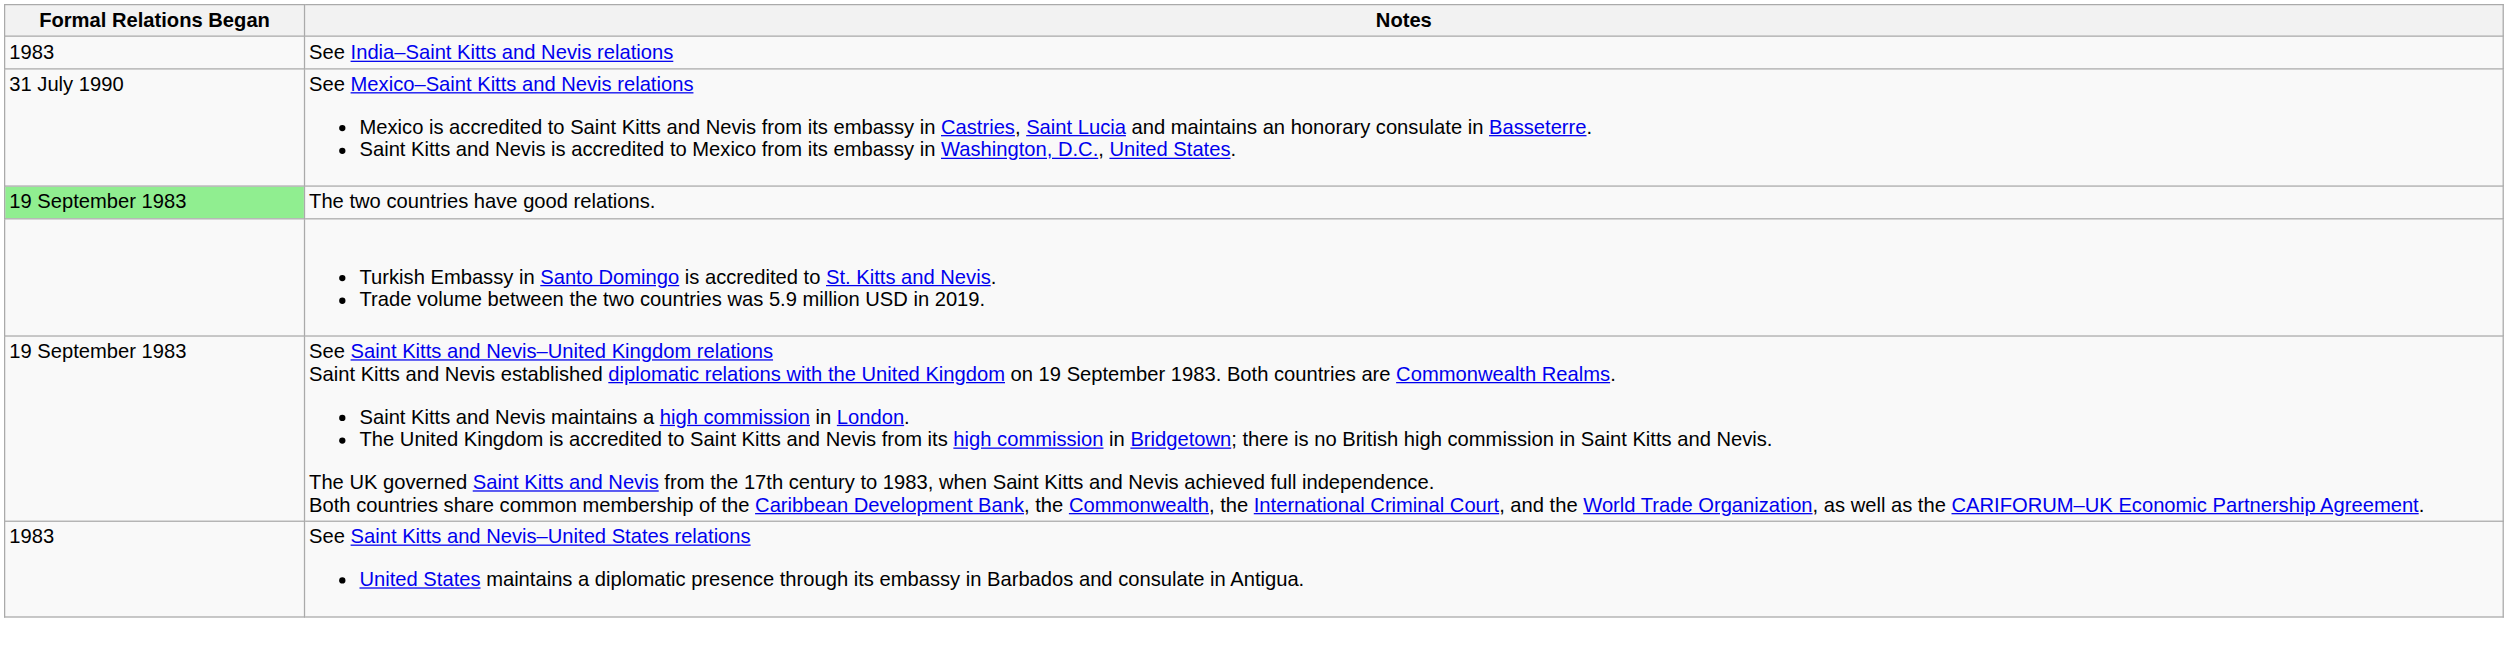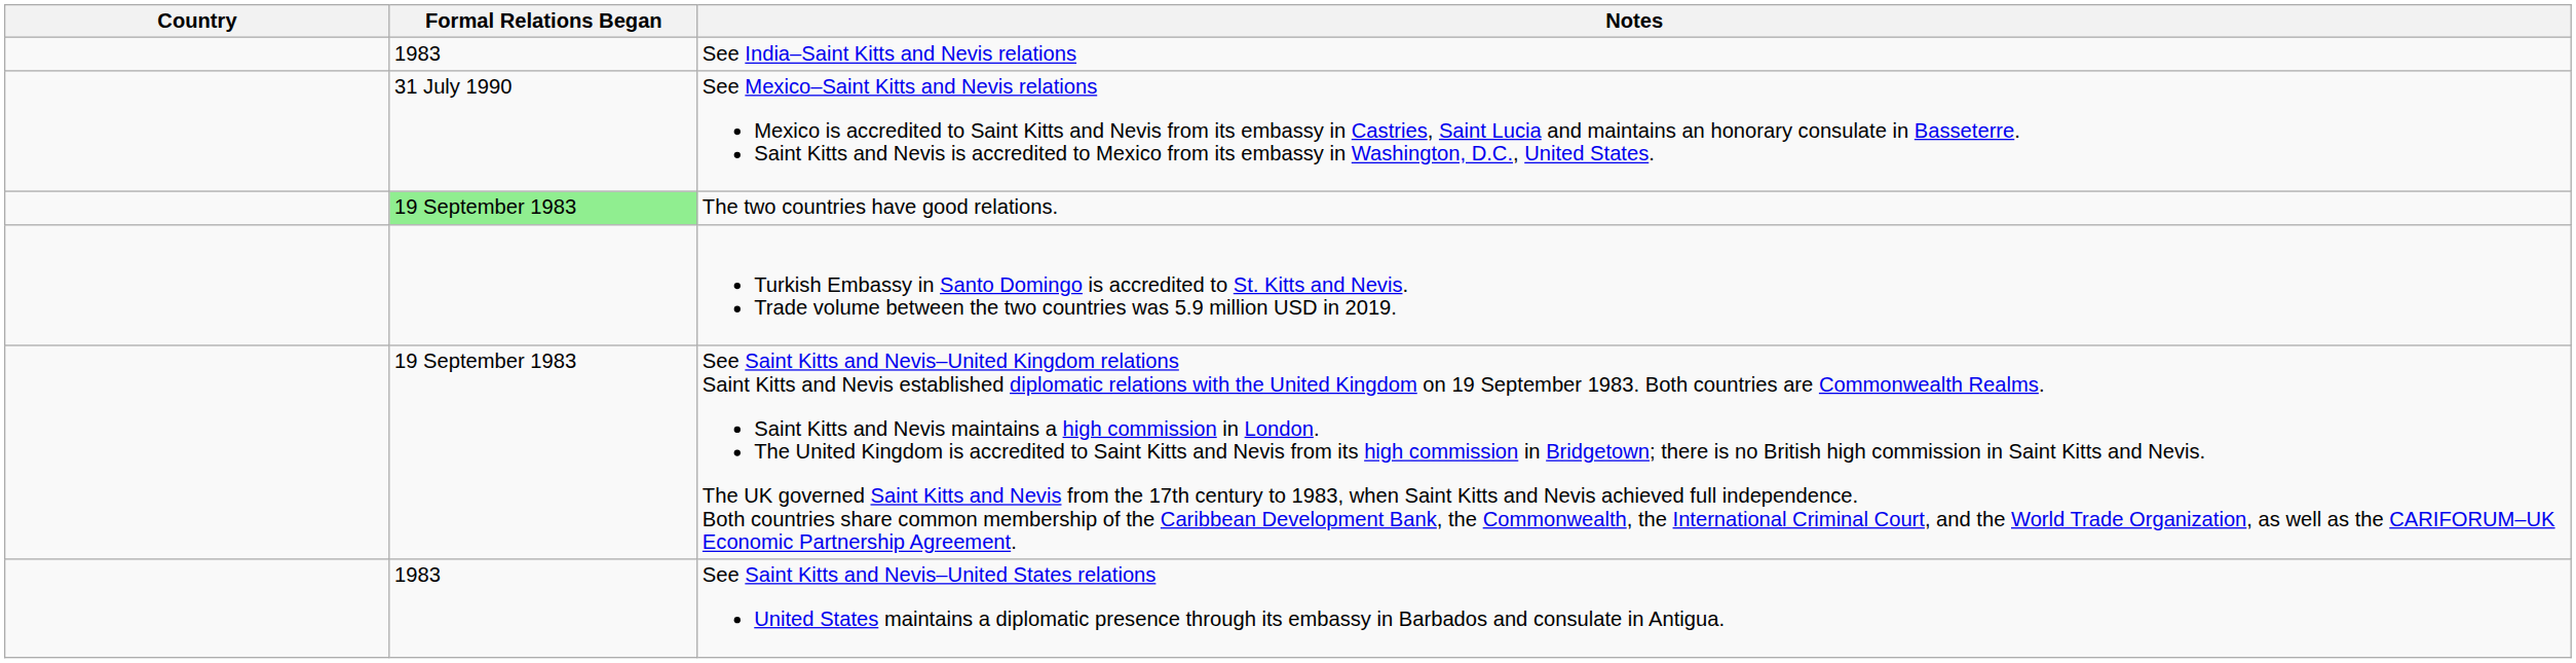+ column: Country
